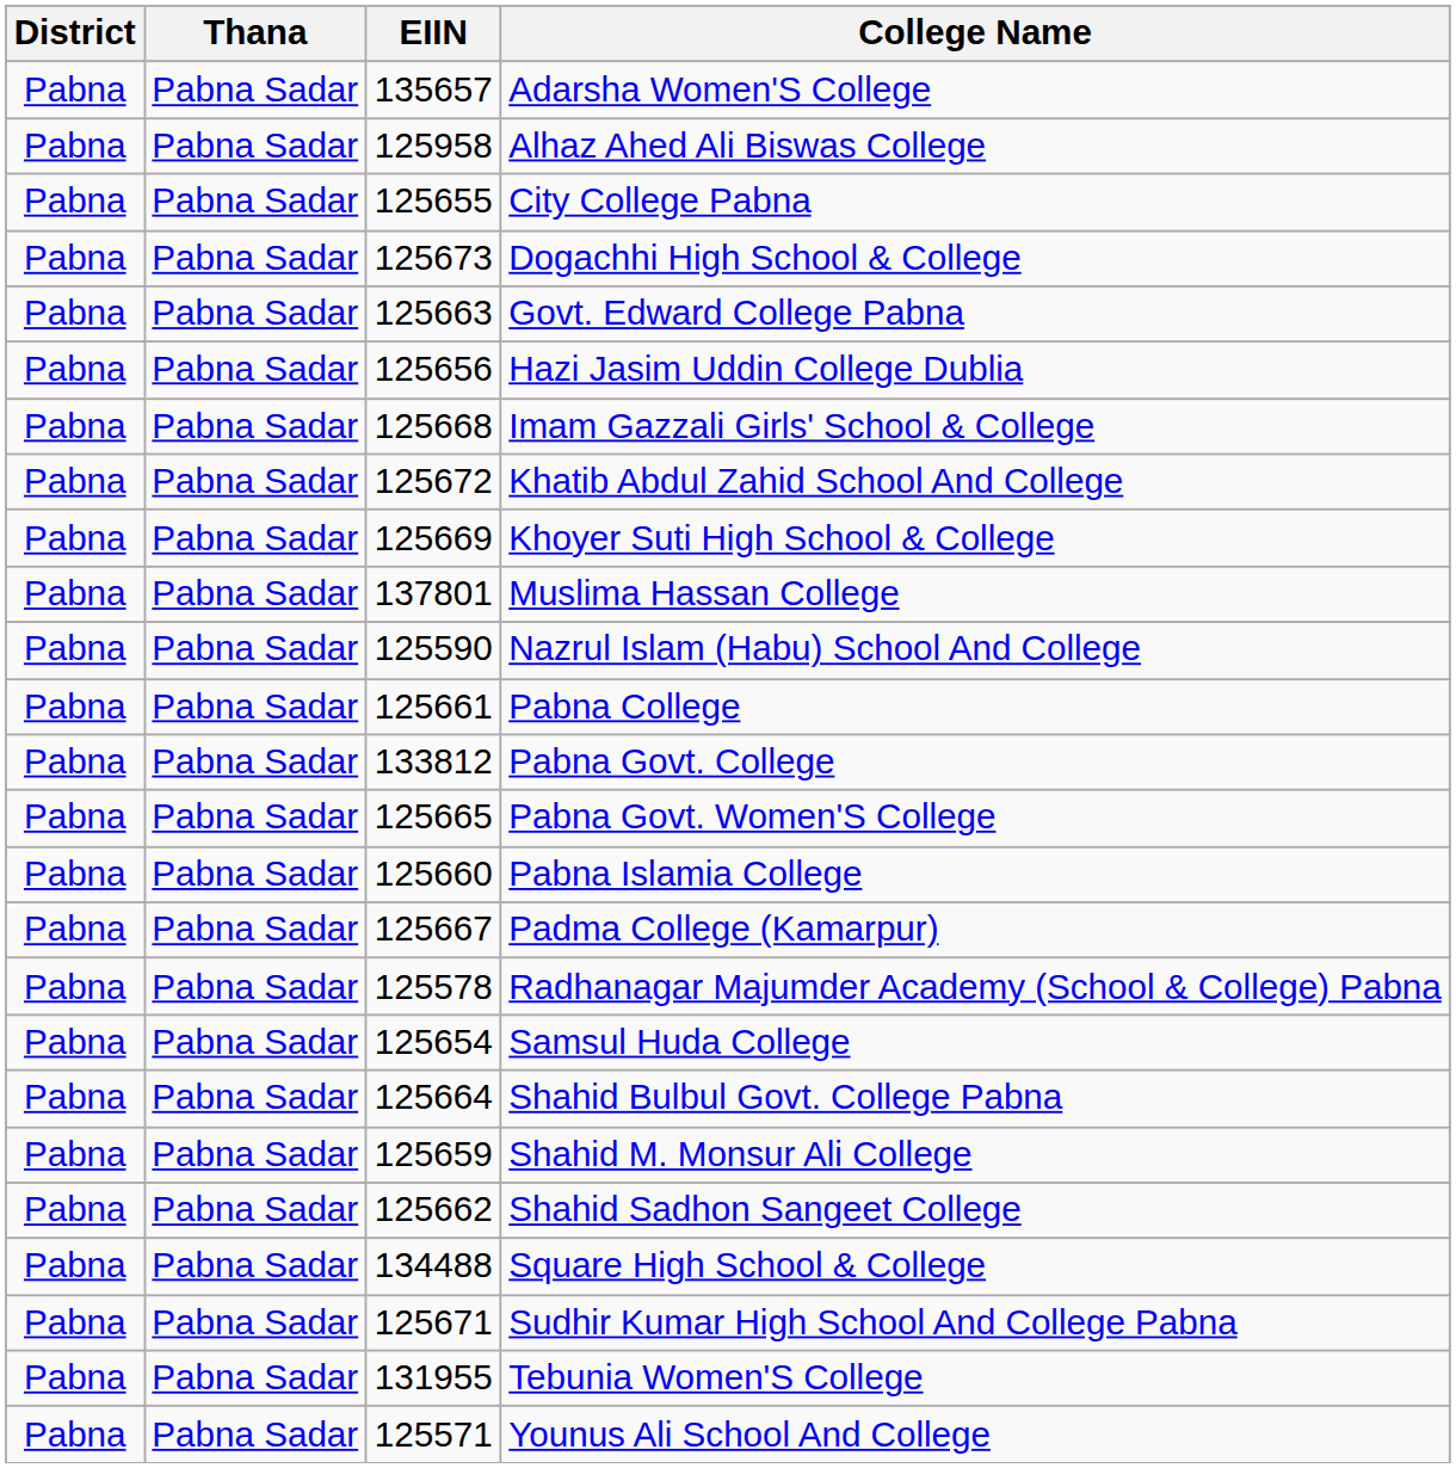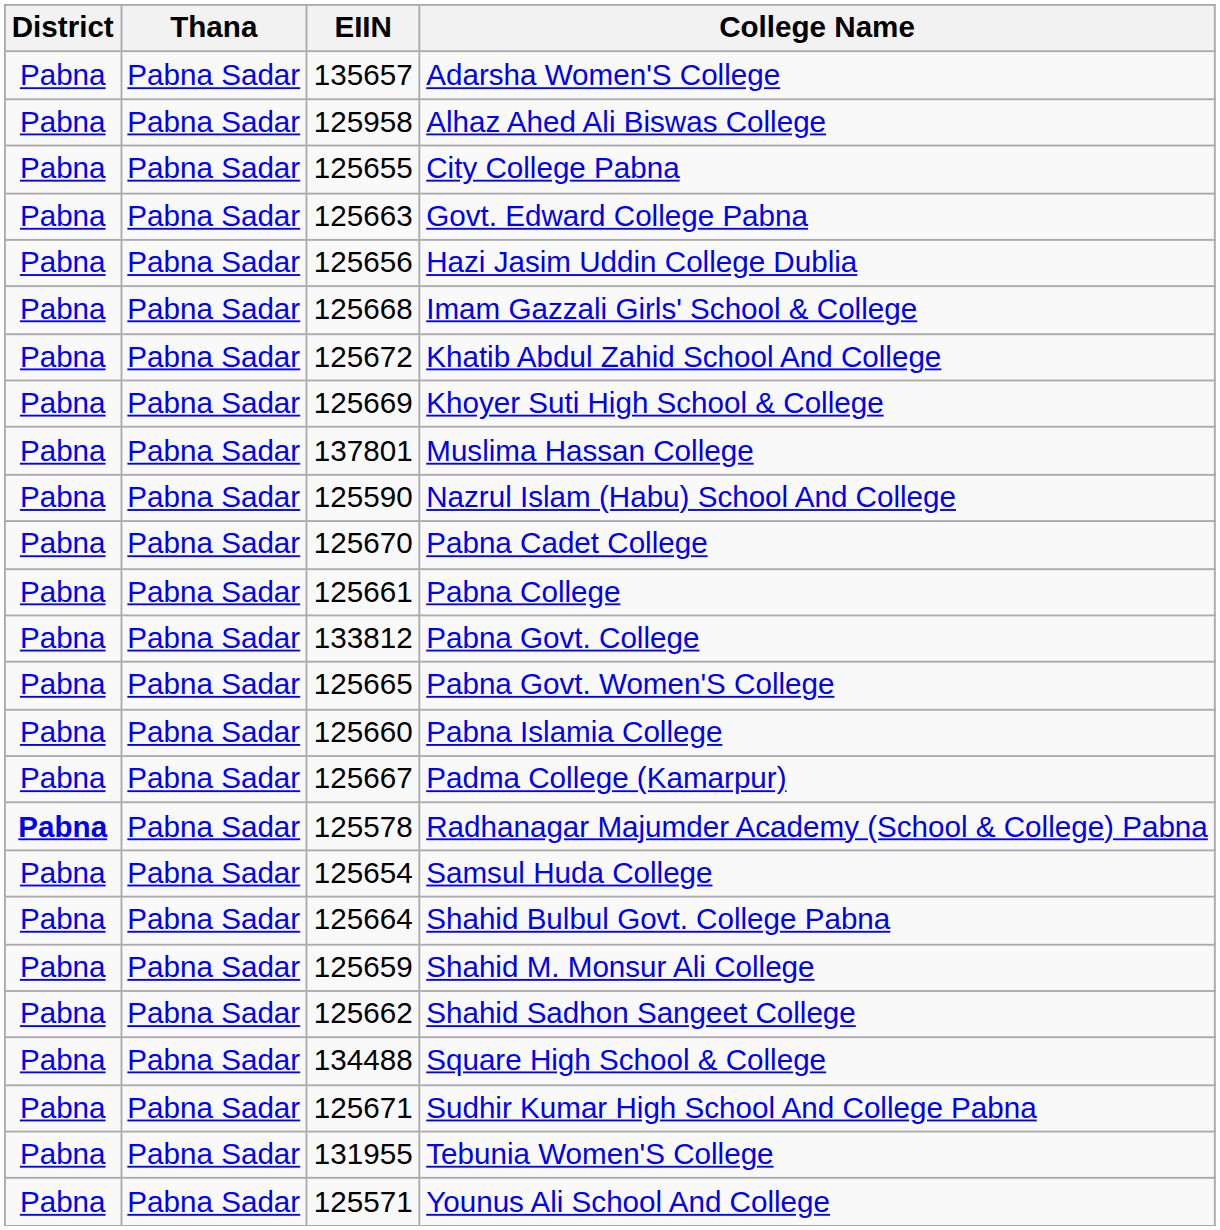- row: Pabna | Pabna Sadar | 125673 | Dogachhi High School & College
+ row: Pabna | Pabna Sadar | 125670 | Pabna Cadet College
Radhanagar Majumder Academy (School & College) Pabna | District: normal -> bold
